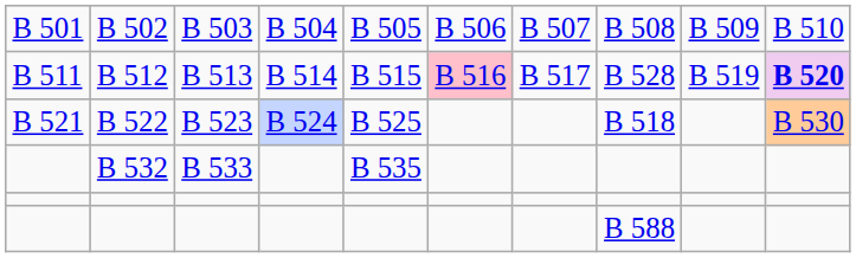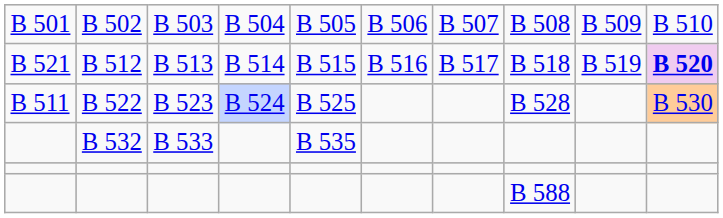B 512 | column 1: B 511 -> B 521
B 512 | column 6: pink background -> no background
B 512 | column 8: B 528 -> B 518
B 522 | column 1: B 521 -> B 511
B 522 | column 8: B 518 -> B 528
